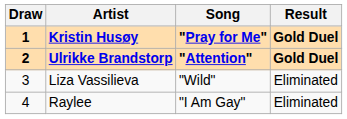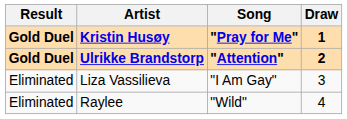columns swapped: Draw <-> Result
Liza Vassilieva | Song: "Wild" -> "I Am Gay"
Raylee | Song: "I Am Gay" -> "Wild"
